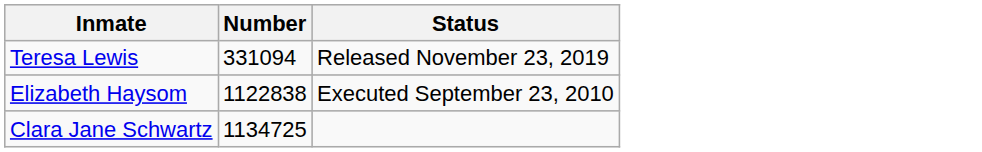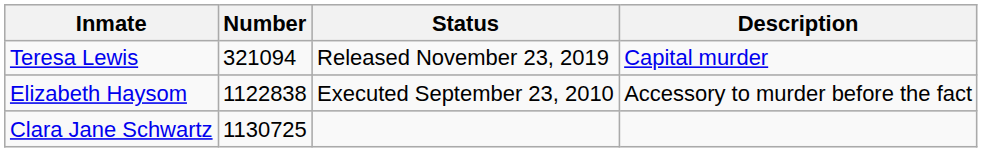+ column: Description | Capital murder | Accessory to murder before the fact
Teresa Lewis | Number: 331094 -> 321094
Clara Jane Schwartz | Number: 1134725 -> 1130725
